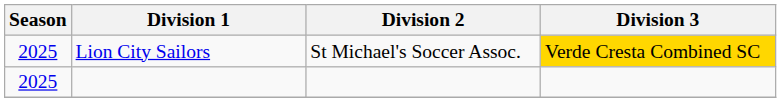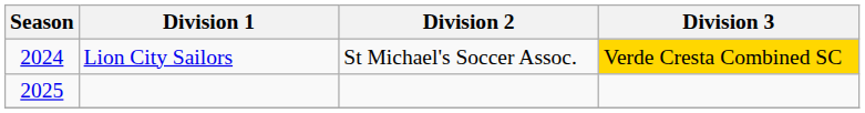Lion City Sailors | Season: 2025 -> 2024
